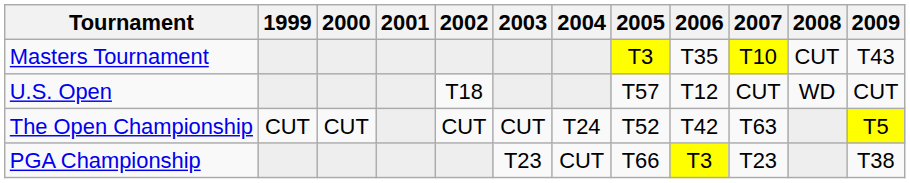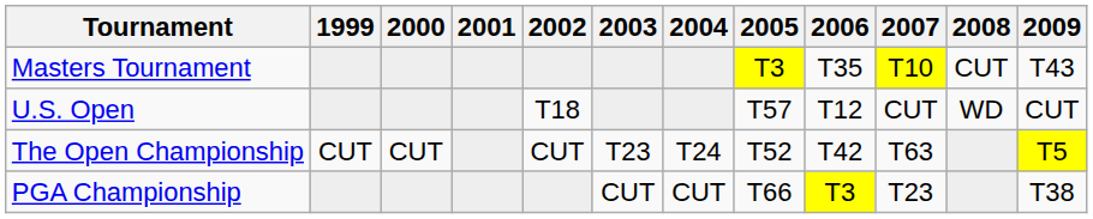The Open Championship | 2003: CUT -> T23
PGA Championship | 2003: T23 -> CUT
